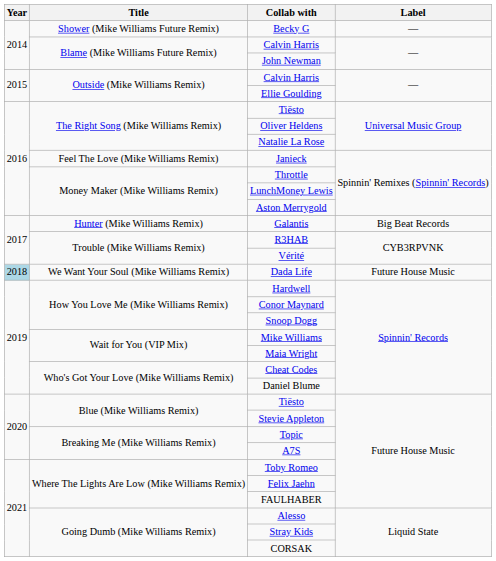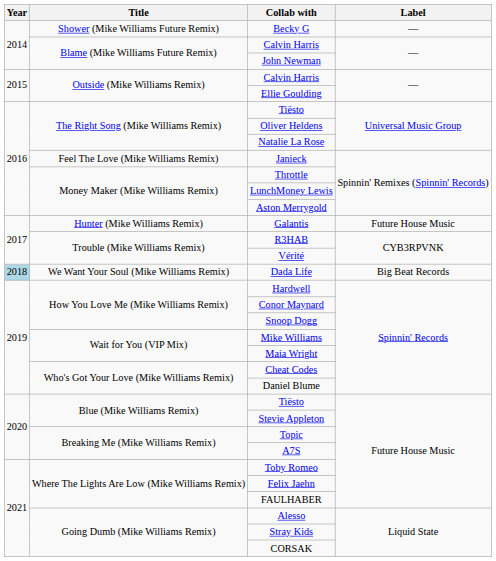Galantis | Label: Big Beat Records -> Future House Music
Dada Life | Label: Future House Music -> Big Beat Records
